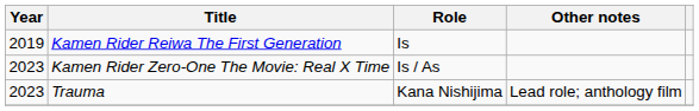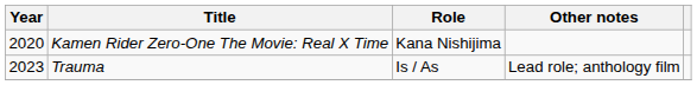- row: 2019 | Kamen Rider Reiwa The First Generation | Is
Kamen Rider Zero-One The Movie: Real X Time | Year: 2023 -> 2020
Kamen Rider Zero-One The Movie: Real X Time | Role: Is / As -> Kana Nishijima
Trauma | Role: Kana Nishijima -> Is / As
